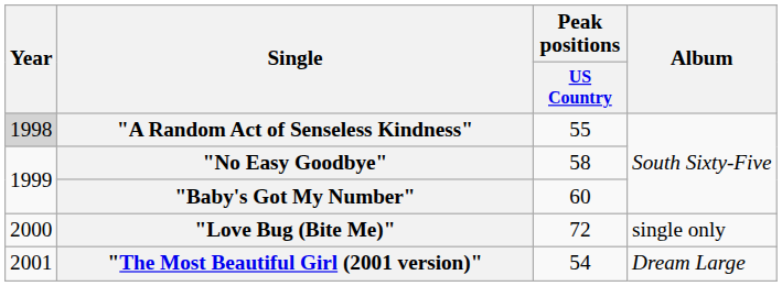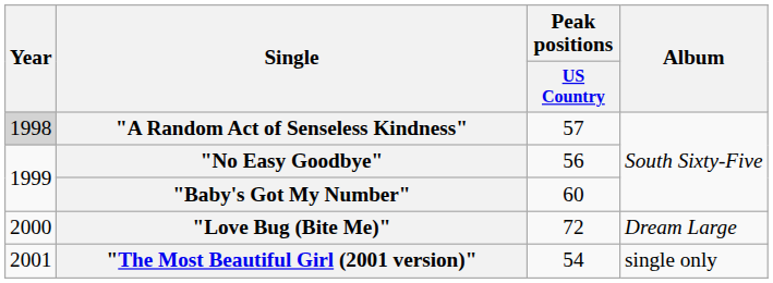"A Random Act of Senseless Kindness" | Peak positions / US Country: 55 -> 57
"No Easy Goodbye" | Peak positions / US Country: 58 -> 56
"Love Bug (Bite Me)" | Album: single only -> Dream Large
"The Most Beautiful Girl (2001 version)" | Album: Dream Large -> single only
